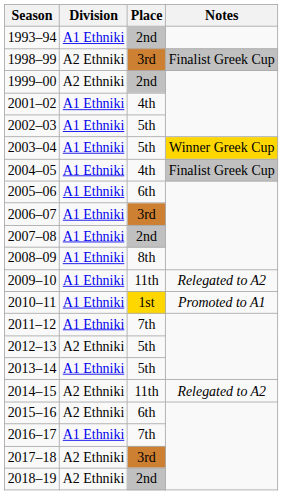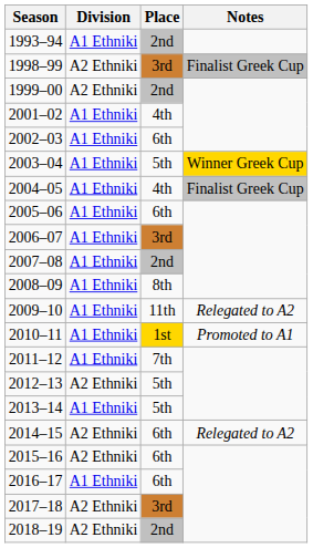2002–03 | Place: 5th -> 6th
2014–15 | Place: 11th -> 6th
2016–17 | Place: 7th -> 6th
